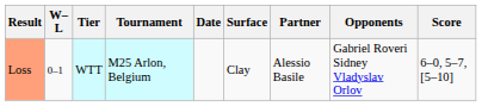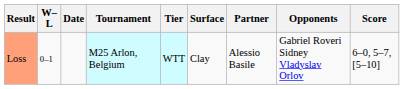columns swapped: Date <-> Tier
